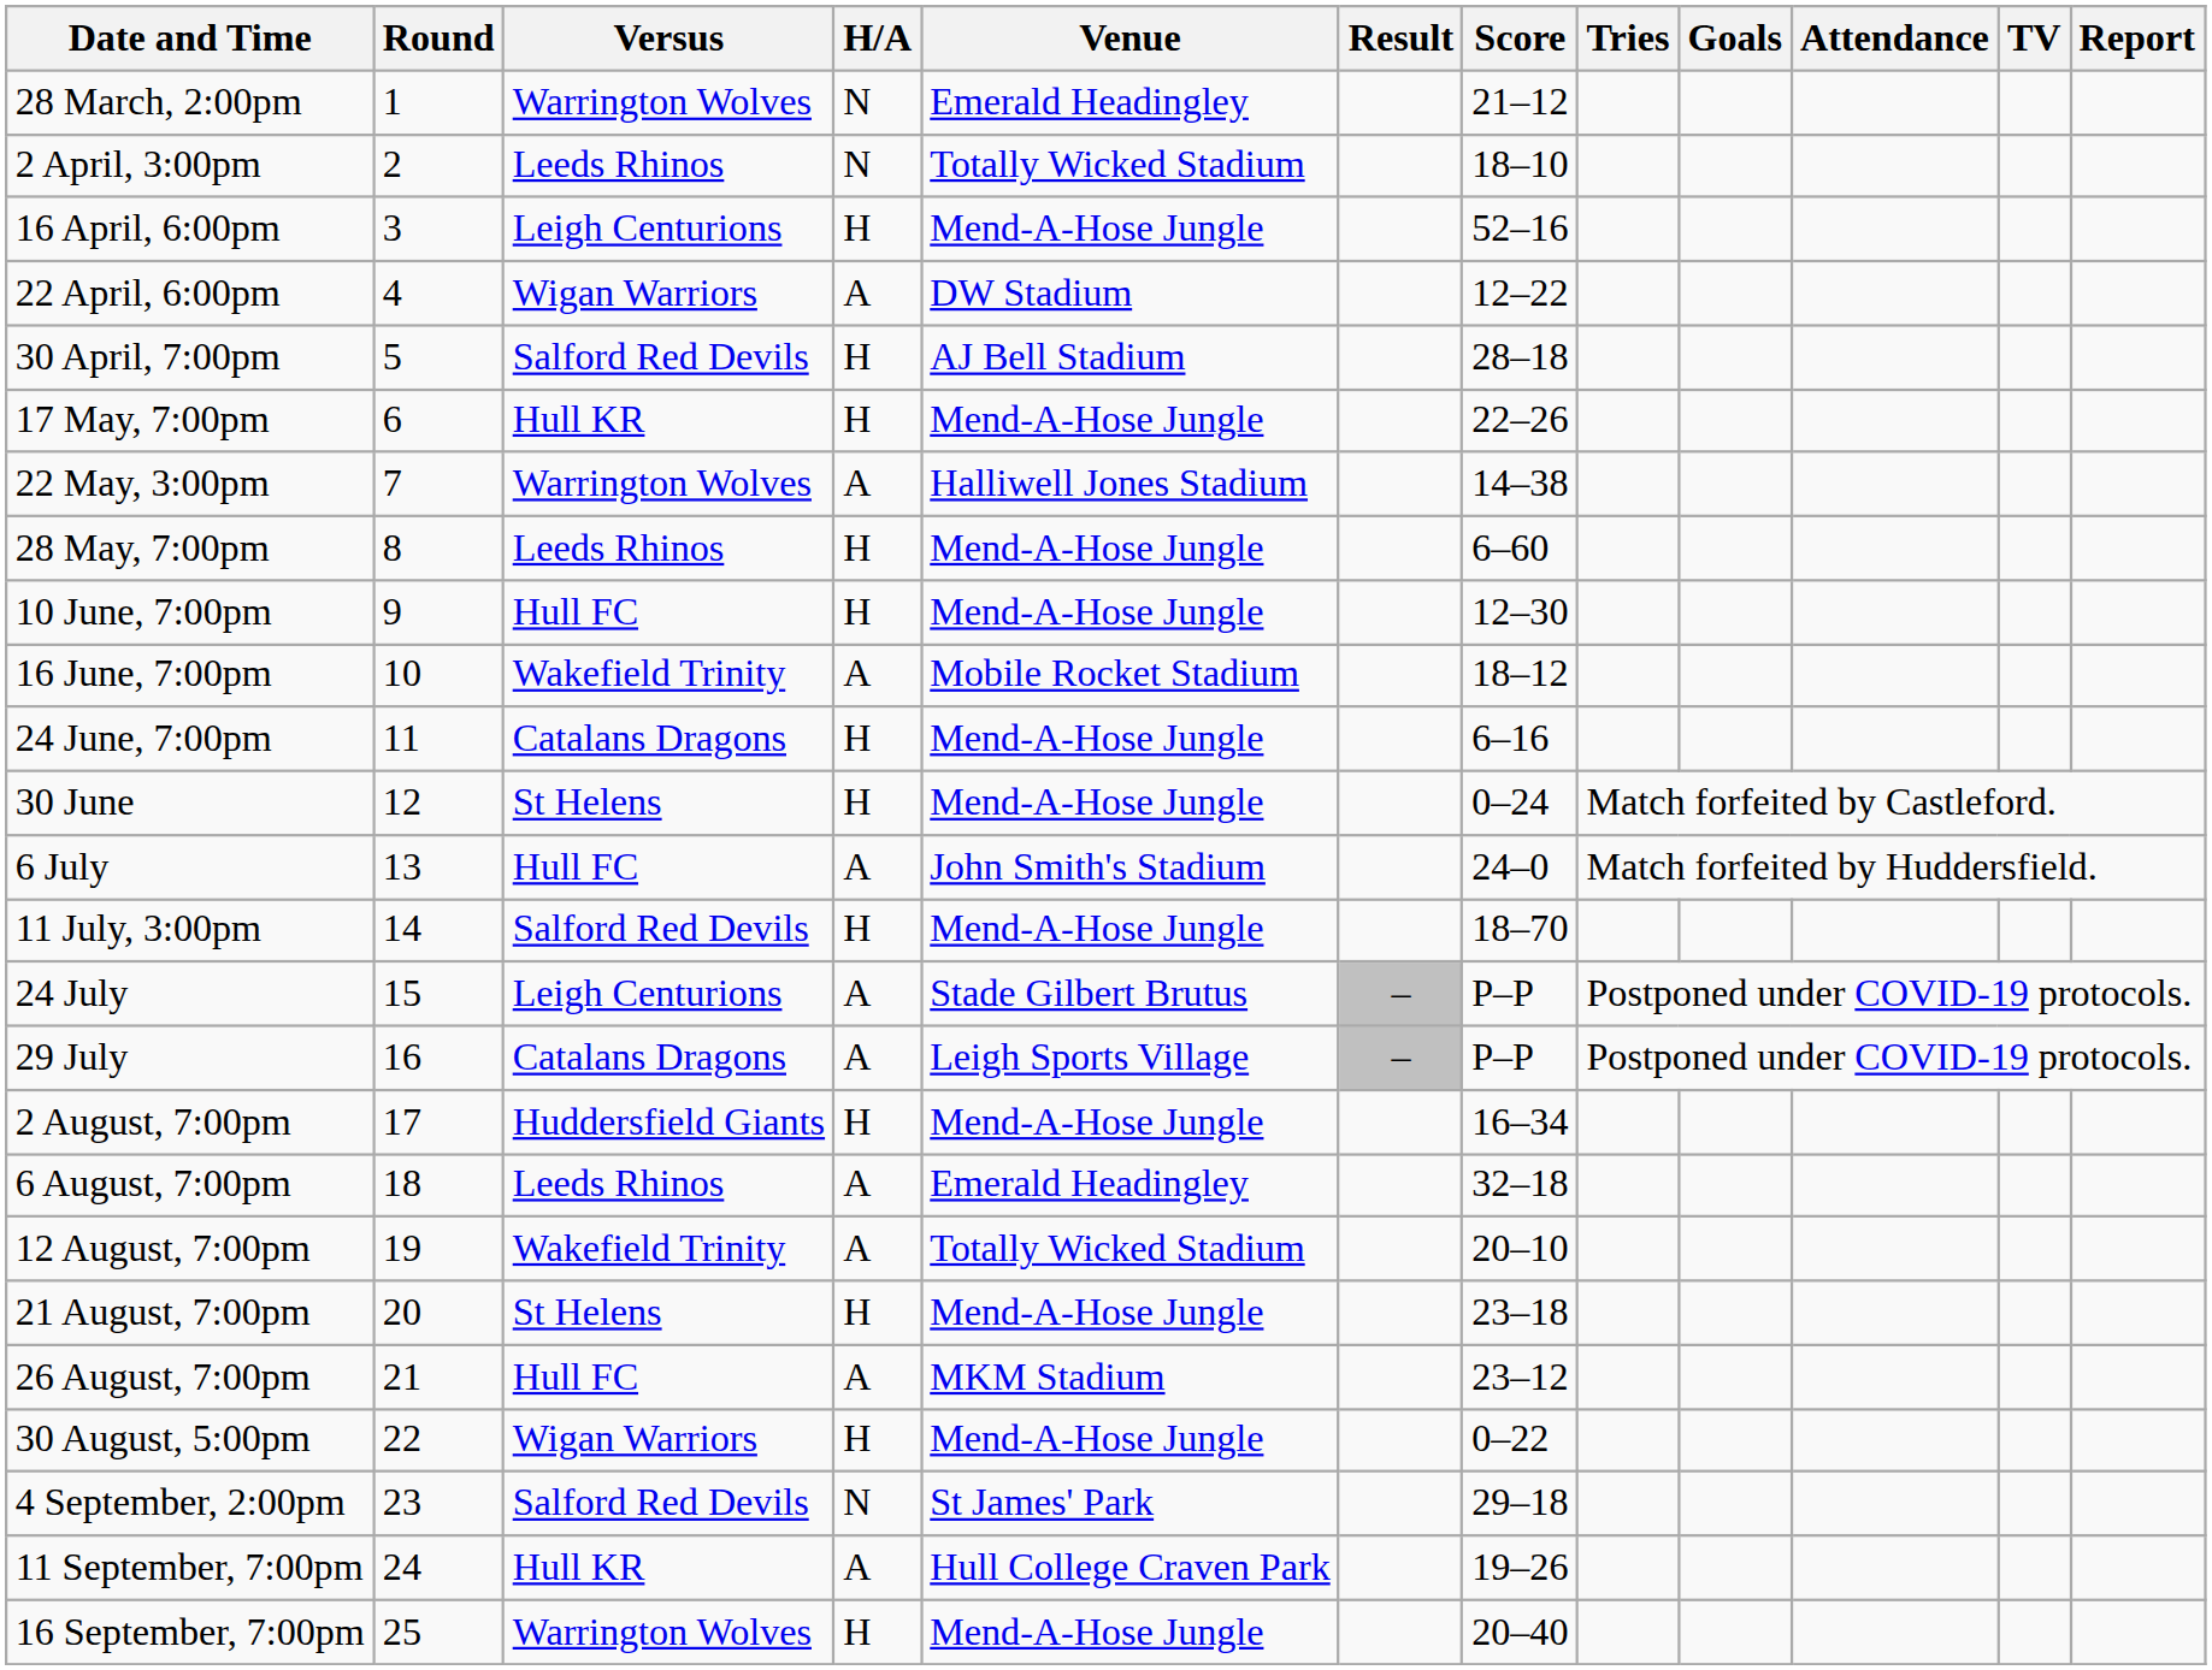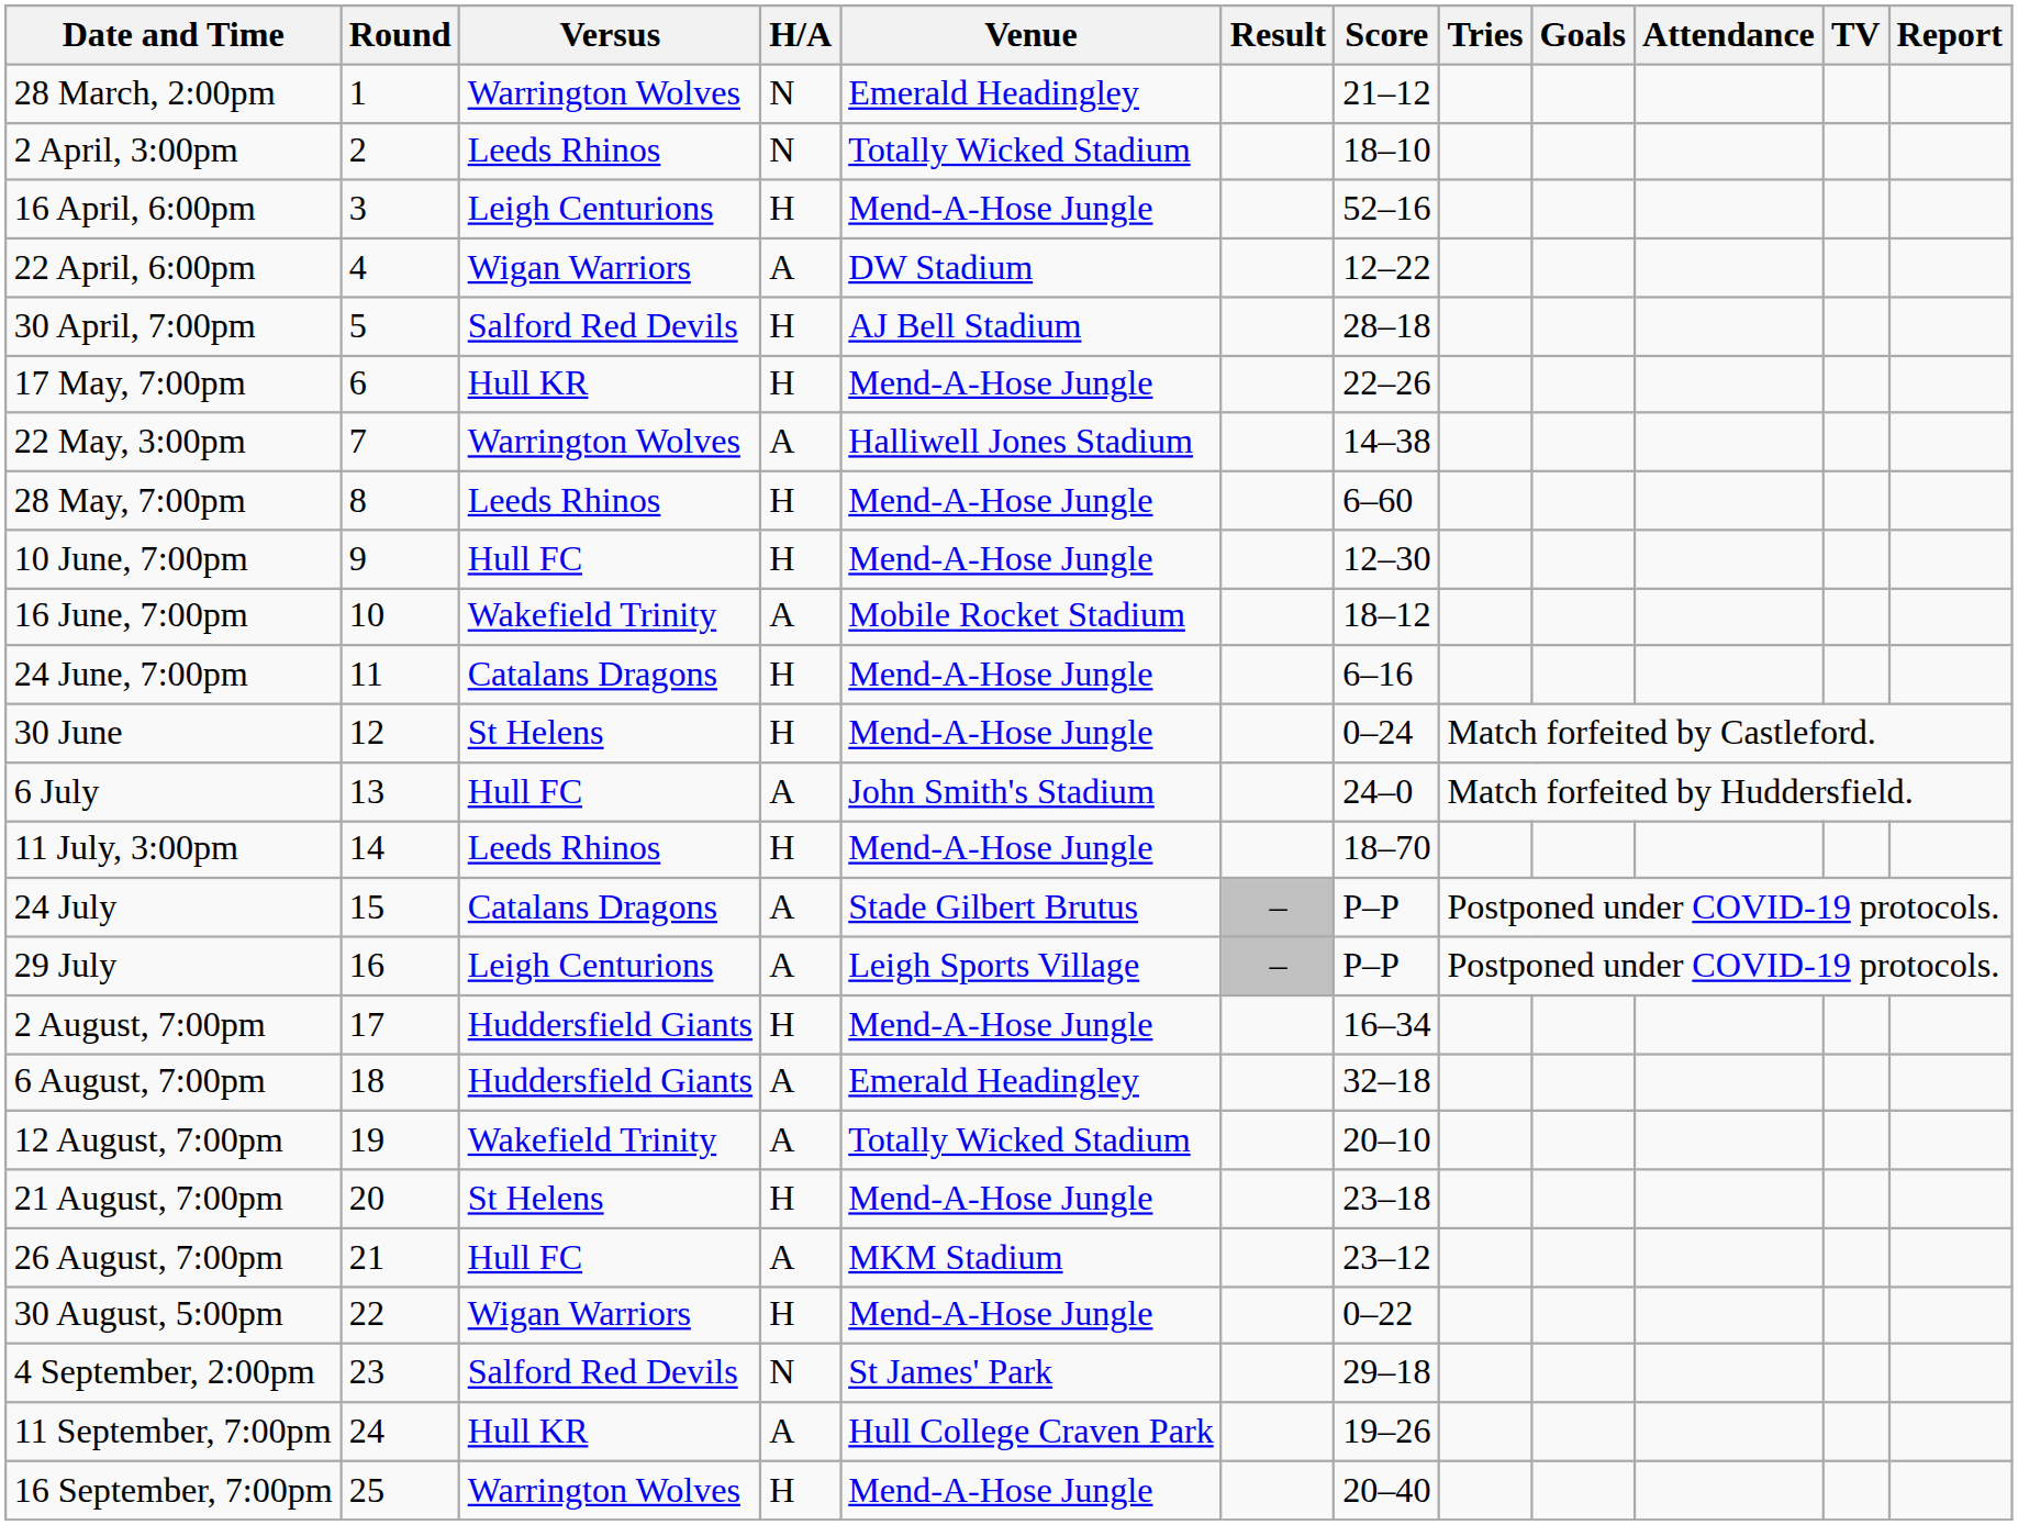11 July, 3:00pm | Versus: Salford Red Devils -> Leeds Rhinos
24 July | Versus: Leigh Centurions -> Catalans Dragons
29 July | Versus: Catalans Dragons -> Leigh Centurions
6 August, 7:00pm | Versus: Leeds Rhinos -> Huddersfield Giants
